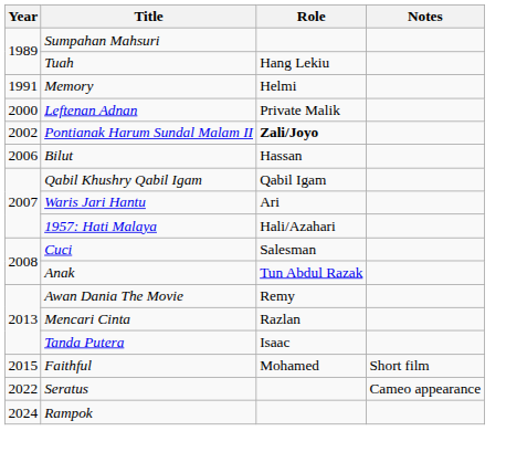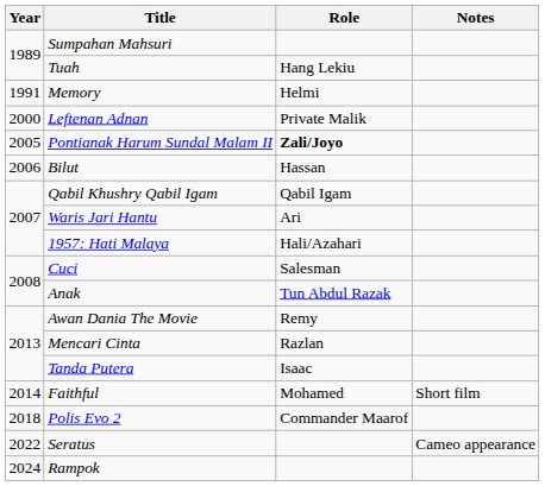Pontianak Harum Sundal Malam II | Year: 2002 -> 2005
Faithful | Year: 2015 -> 2014
+ row: 2018 | Polis Evo 2 | Commander Maarof
